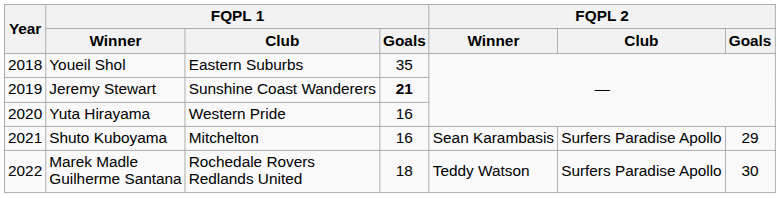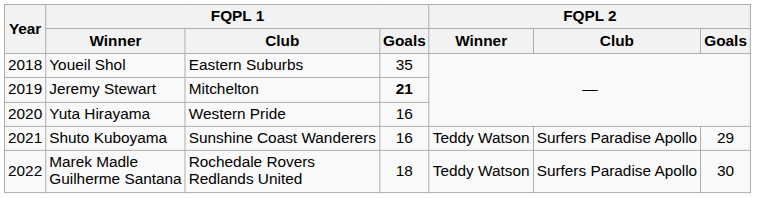Jeremy Stewart | FQPL 1 / Club: Sunshine Coast Wanderers -> Mitchelton
Shuto Kuboyama | FQPL 1 / Club: Mitchelton -> Sunshine Coast Wanderers
Shuto Kuboyama | FQPL 2 / Winner: Sean Karambasis -> Teddy Watson
